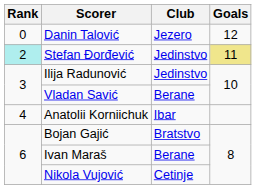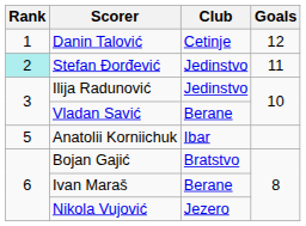Danin Talović | Rank: 0 -> 1
Danin Talović | Club: Jezero -> Cetinje
Stefan Đorđević | Goals: khaki background -> no background
Anatolii Korniichuk | Rank: 4 -> 5
Nikola Vujović | Club: Cetinje -> Jezero
